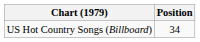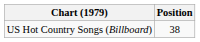US Hot Country Songs (Billboard) | Position: 34 -> 38
